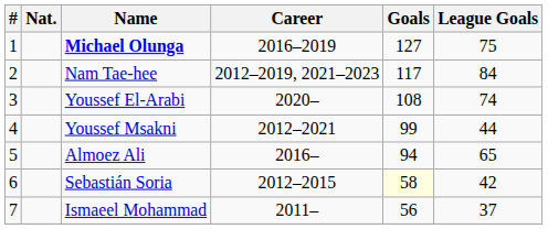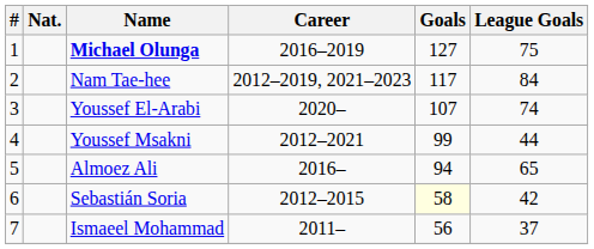Youssef El-Arabi | Goals: 108 -> 107
